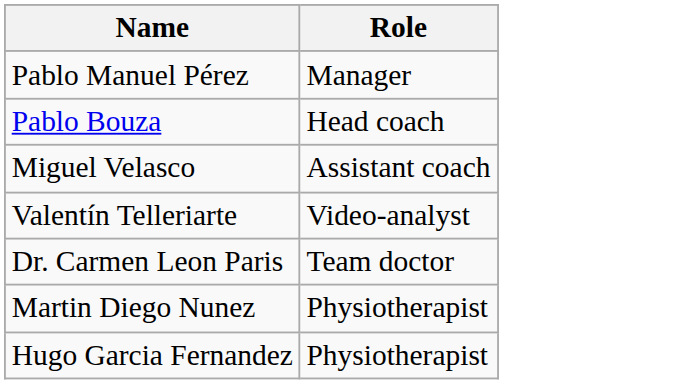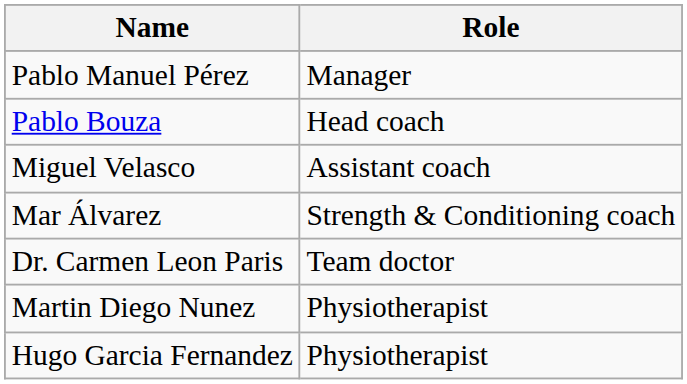- row: Valentín Telleriarte | Video-analyst
+ row: Mar Álvarez | Strength & Conditioning coach
